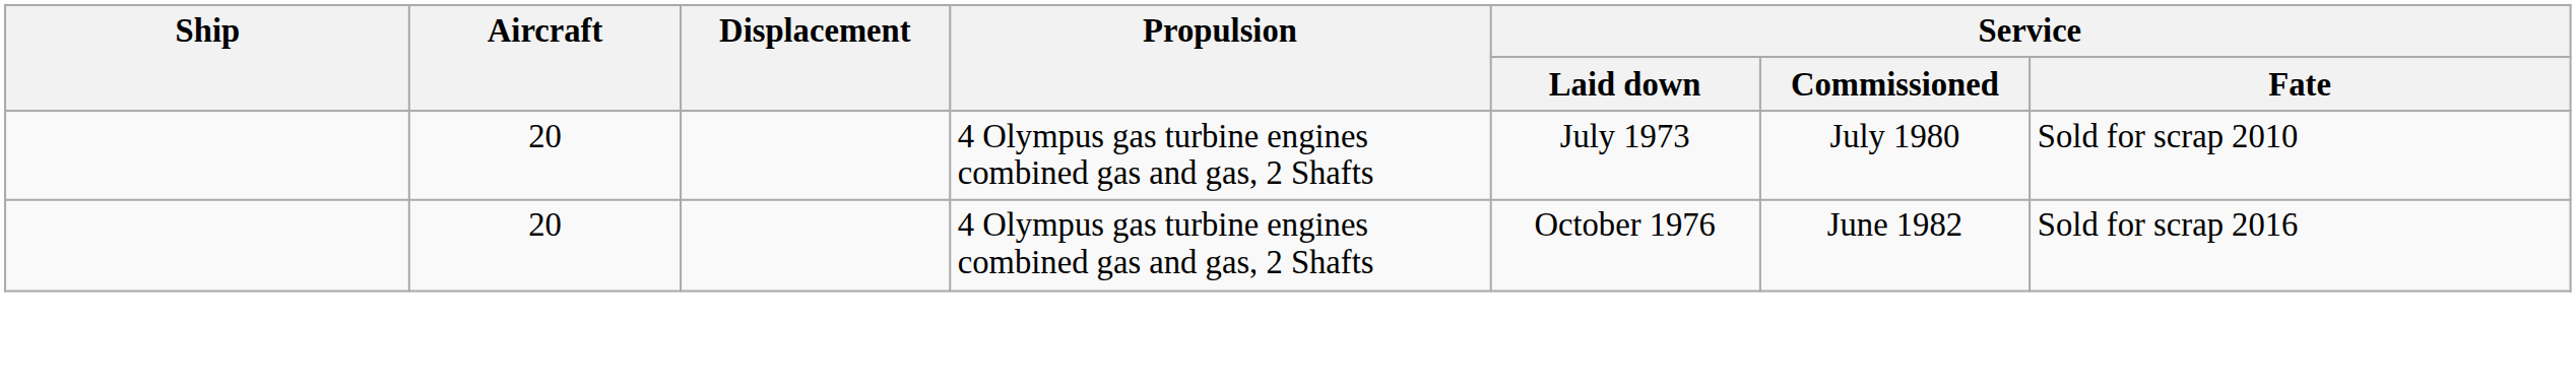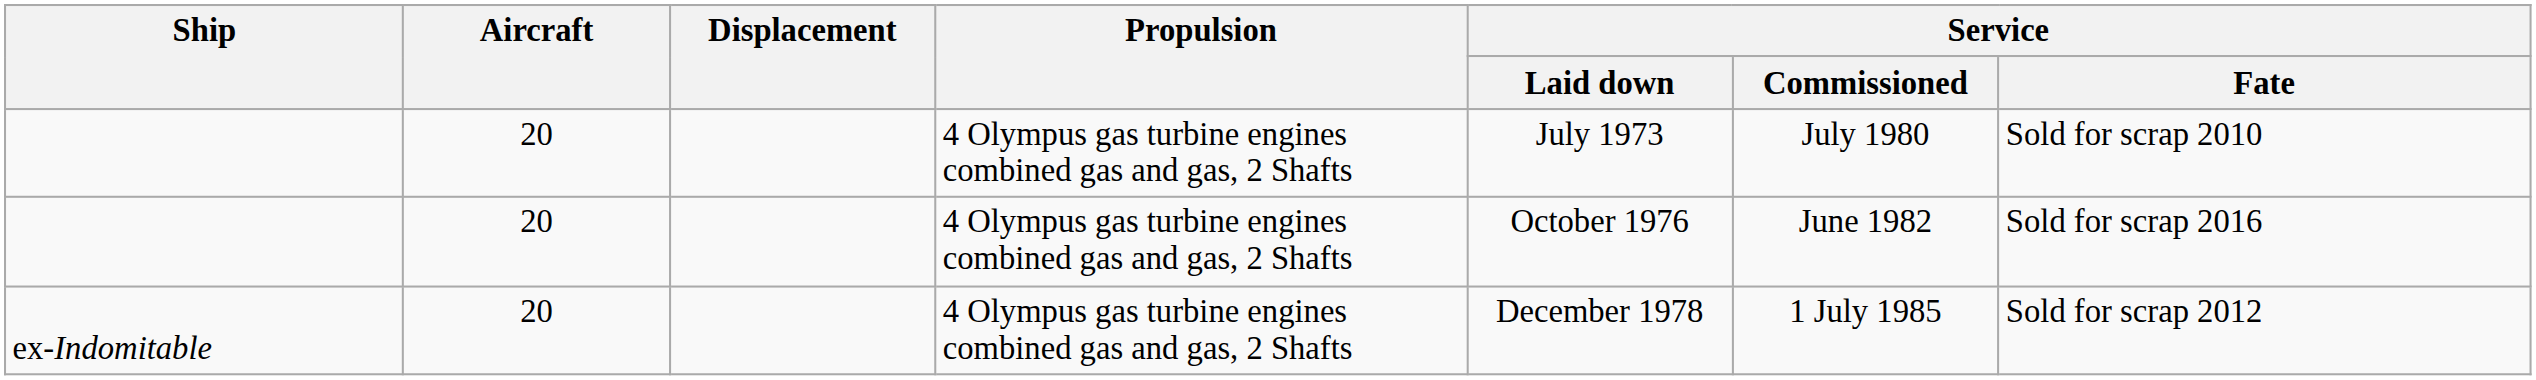+ row: ex-Indomitable | 20 | 4 Olympus gas turbine engines combined gas and gas, 2 Shafts | December 1978 | 1 July 1985 | Sold for scrap 2012
